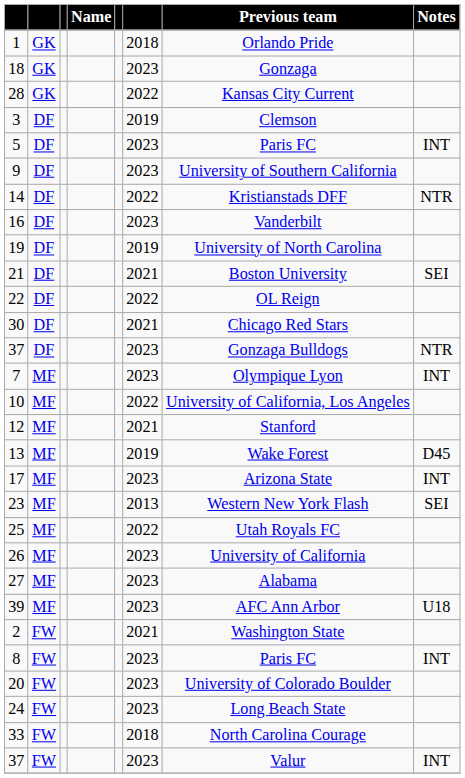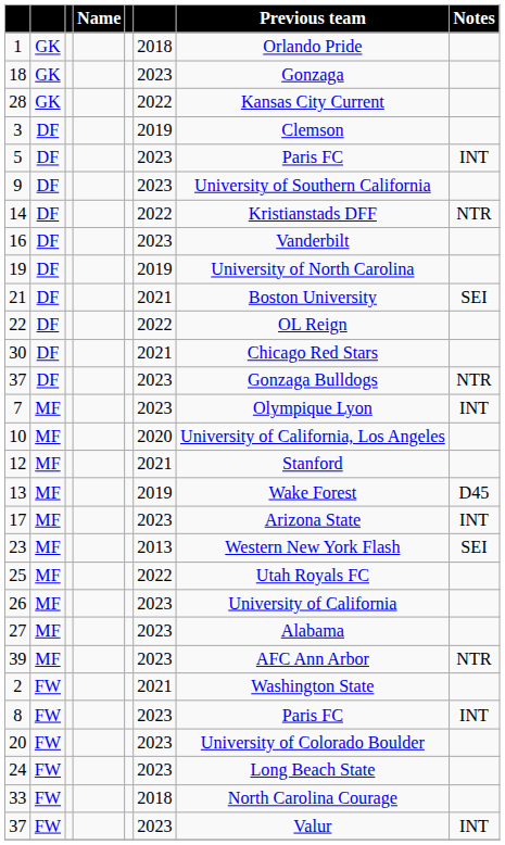10 | column 6: 2022 -> 2020
39 | Notes: U18 -> NTR
